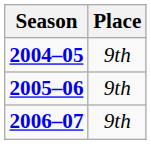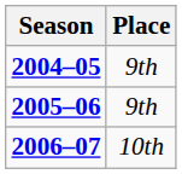2006–07 | Place: 9th -> 10th
